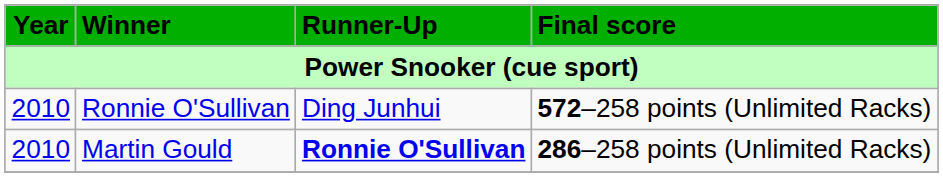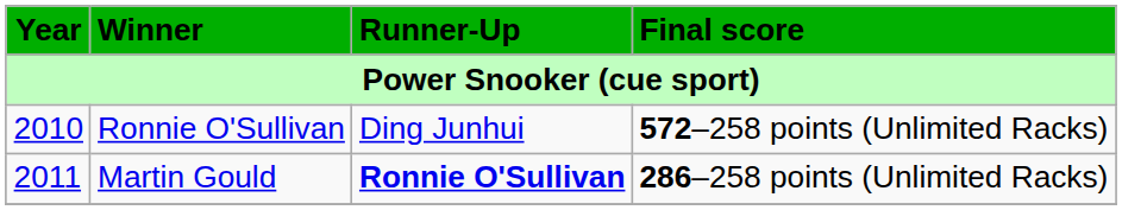Martin Gould | Year: 2010 -> 2011
